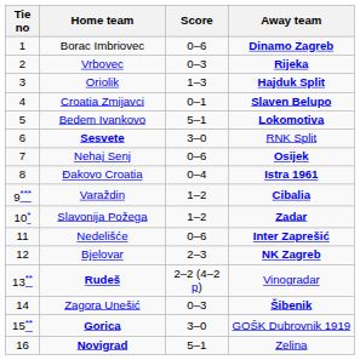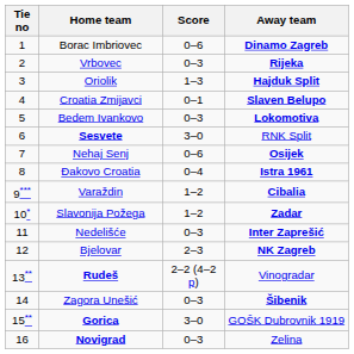Bedem Ivankovo | Score: 5–1 -> 0–3
Nedelišće | Score: 0–6 -> 0–3
Novigrad | Score: 5–1 -> 0–3
